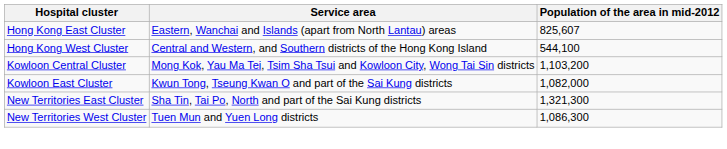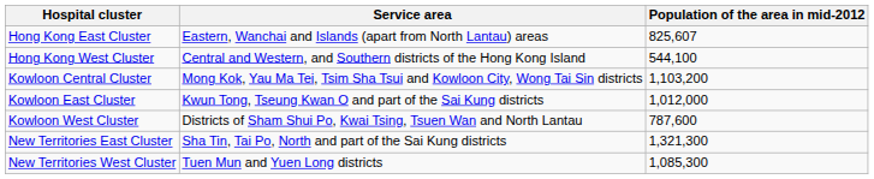Kowloon East Cluster | Population of the area in mid-2012: 1,082,000 -> 1,012,000
+ row: Kowloon West Cluster | Districts of Sham Shui Po, Kwai Tsing, Tsuen Wan and North Lantau | 787,600
New Territories West Cluster | Population of the area in mid-2012: 1,086,300 -> 1,085,300
